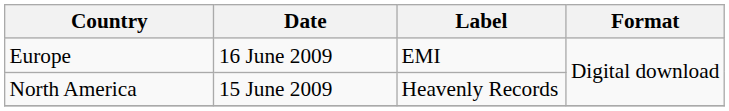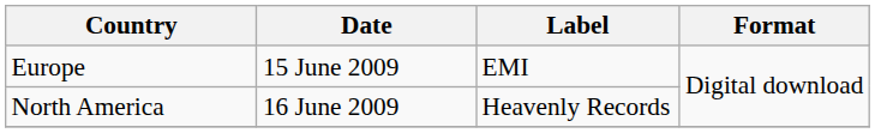Europe | Date: 16 June 2009 -> 15 June 2009
North America | Date: 15 June 2009 -> 16 June 2009
